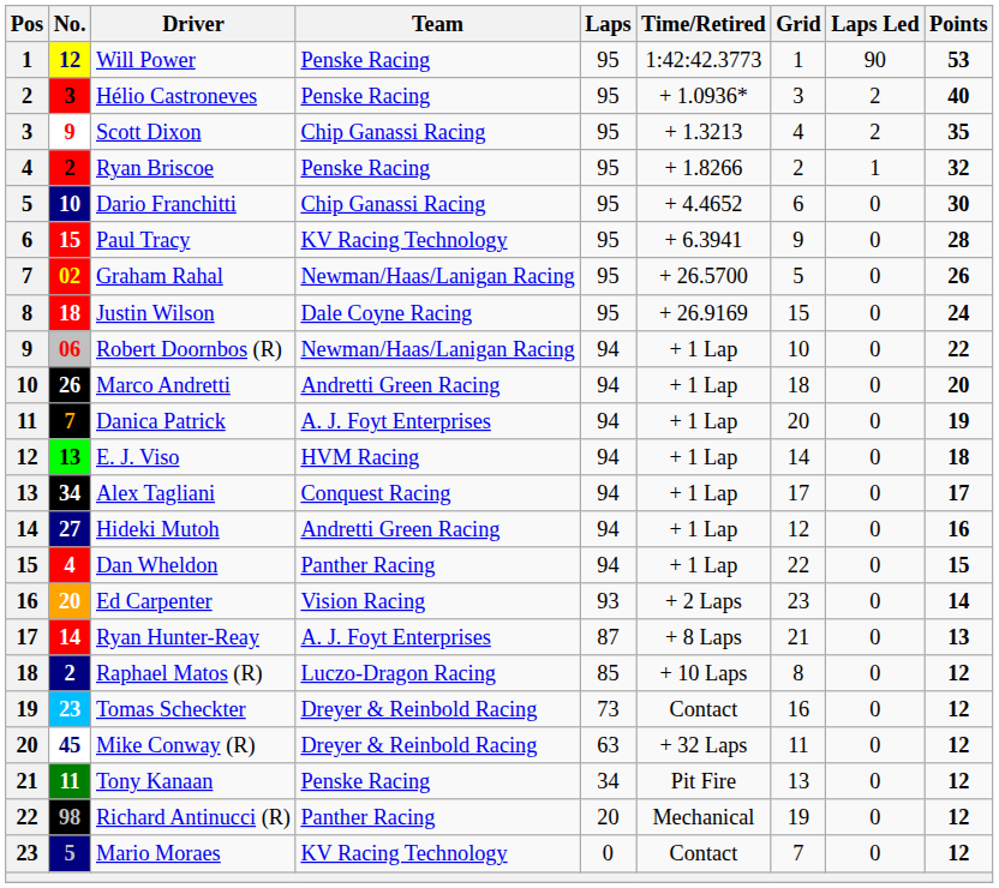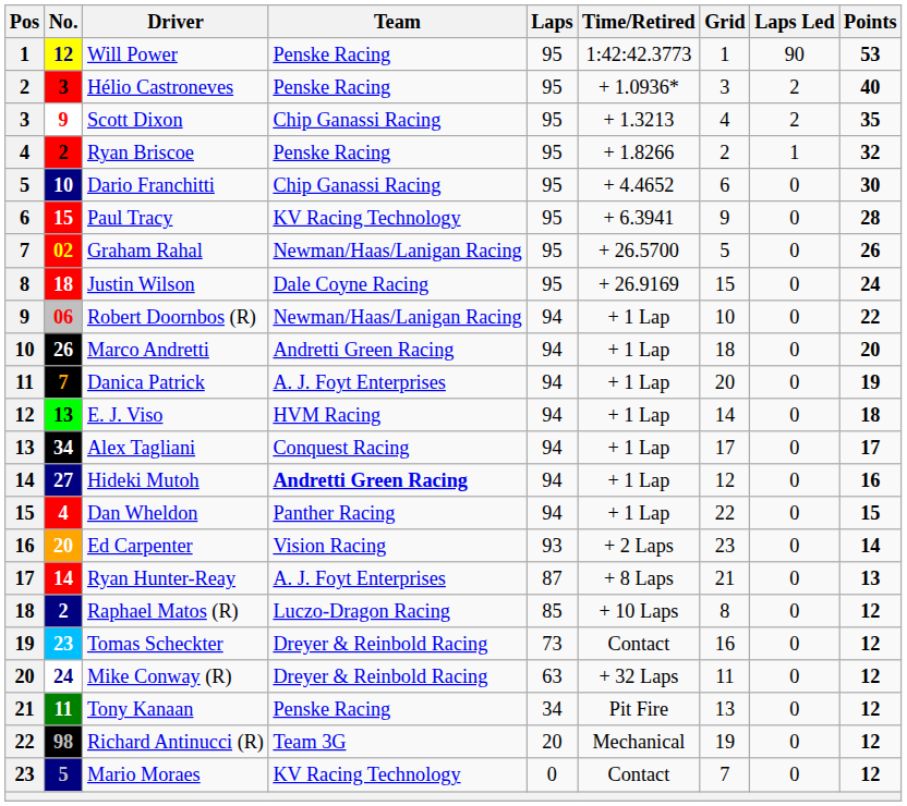Hideki Mutoh | Team: normal -> bold
Mike Conway (R) | No.: 45 -> 24
Richard Antinucci (R) | Team: Panther Racing -> Team 3G
